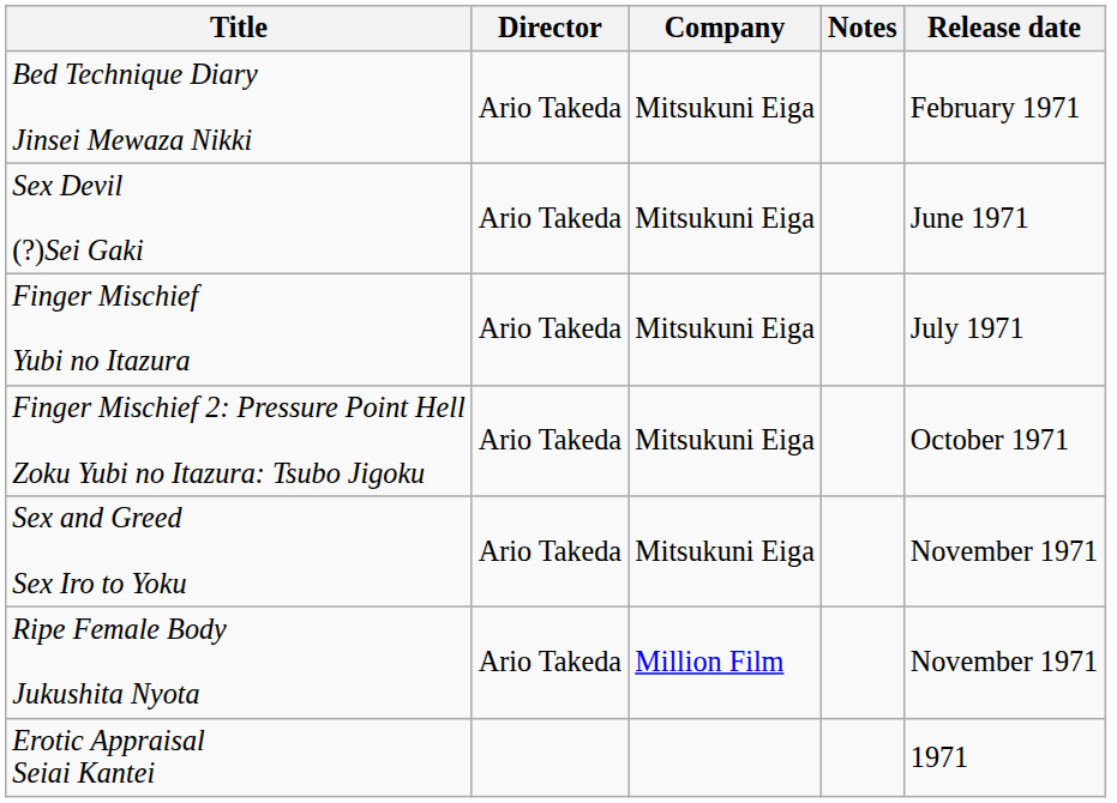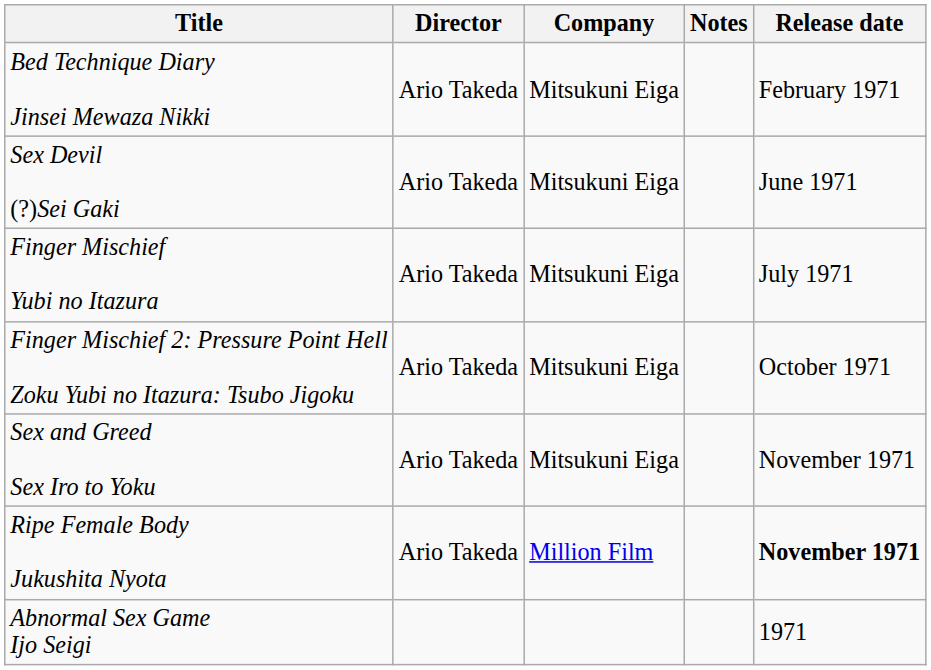Ripe Female Body Jukushita Nyota | Release date: normal -> bold
+ row: Abnormal Sex Game Ijo Seigi | 1971
- row: Erotic Appraisal Seiai Kantei | 1971
